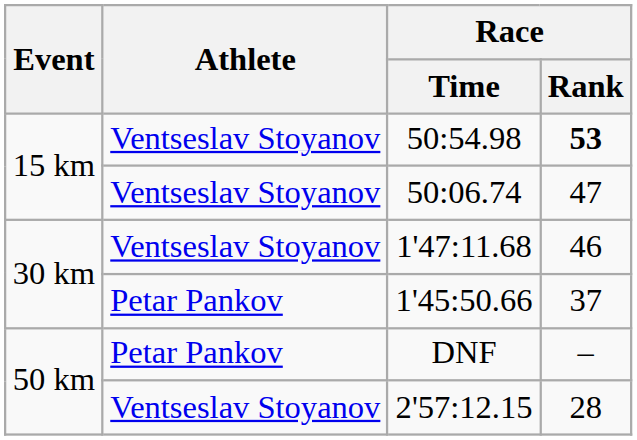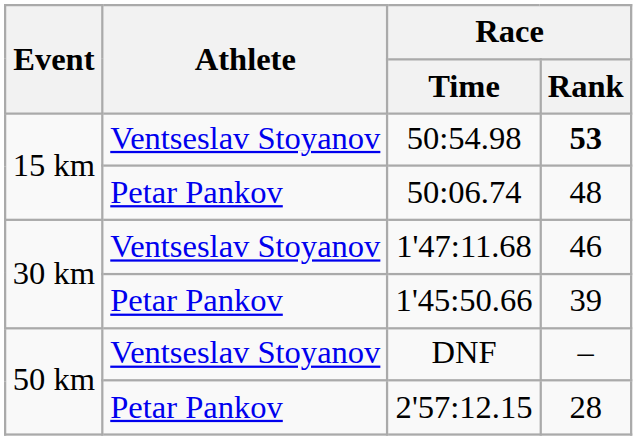50:06.74 | Athlete: Ventseslav Stoyanov -> Petar Pankov
50:06.74 | Race / Rank: 47 -> 48
1'45:50.66 | Race / Rank: 37 -> 39
DNF | Athlete: Petar Pankov -> Ventseslav Stoyanov
2'57:12.15 | Athlete: Ventseslav Stoyanov -> Petar Pankov
